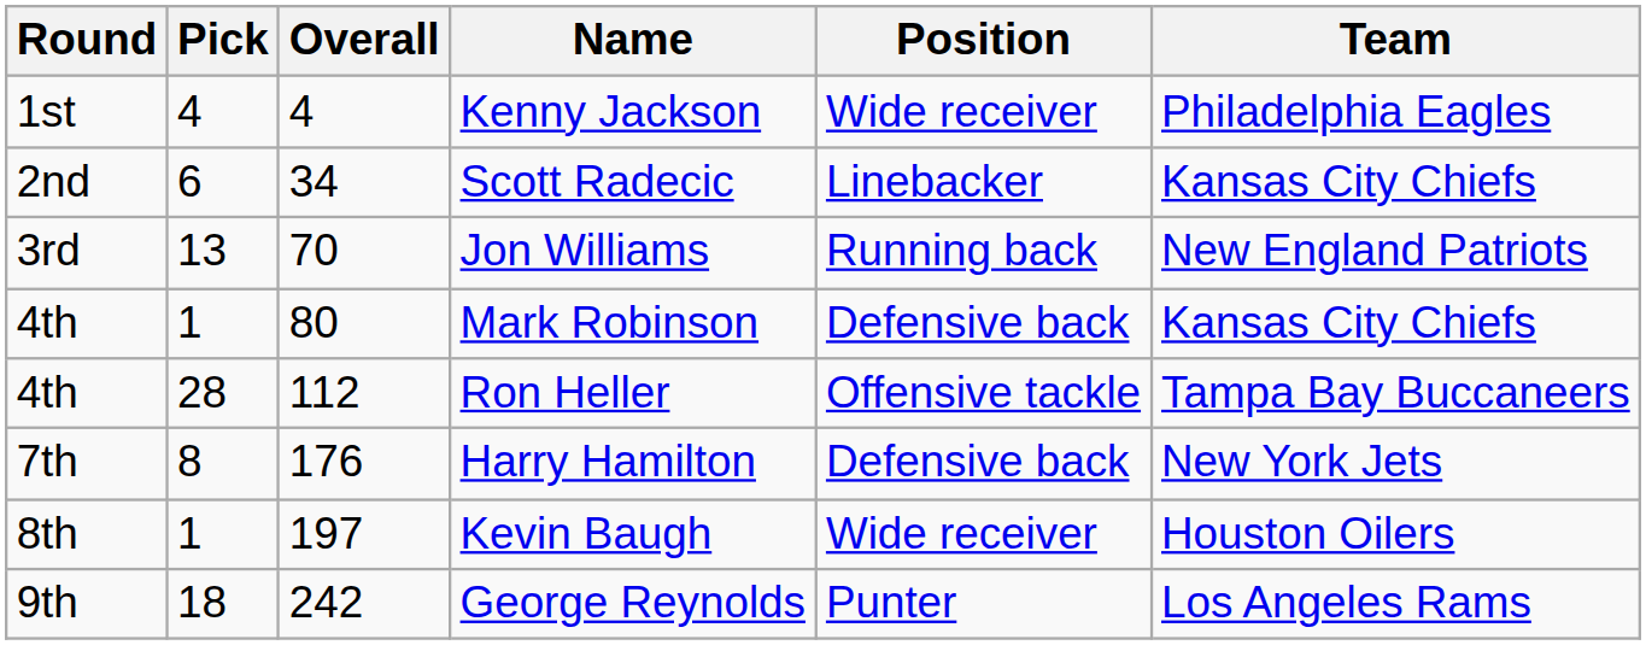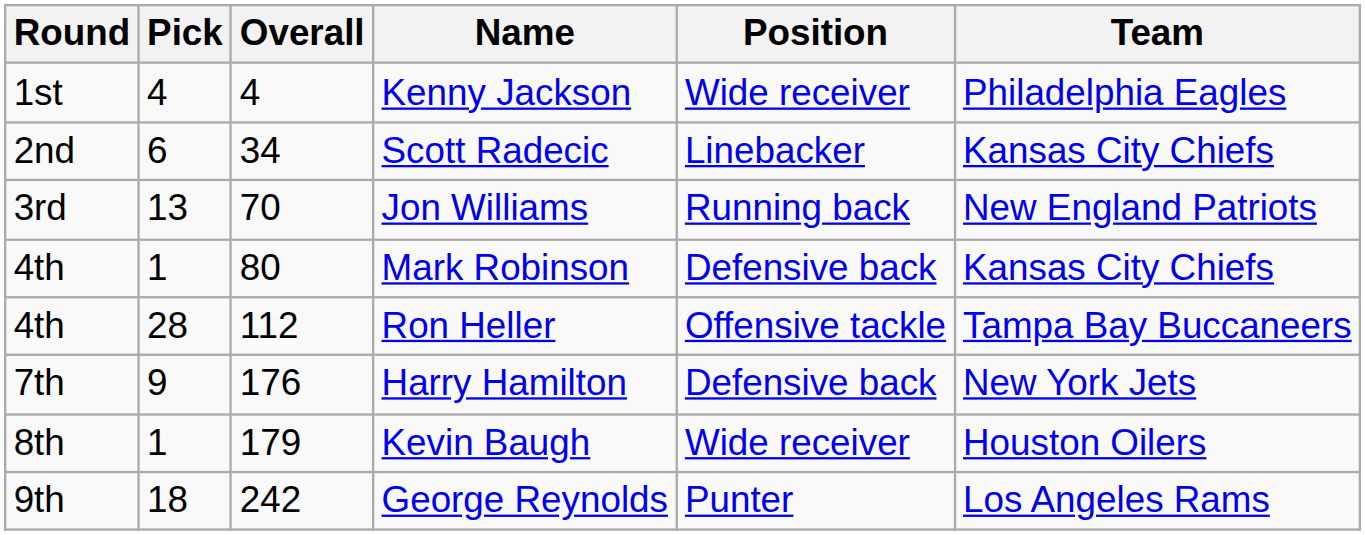Harry Hamilton | Pick: 8 -> 9
Kevin Baugh | Overall: 197 -> 179
